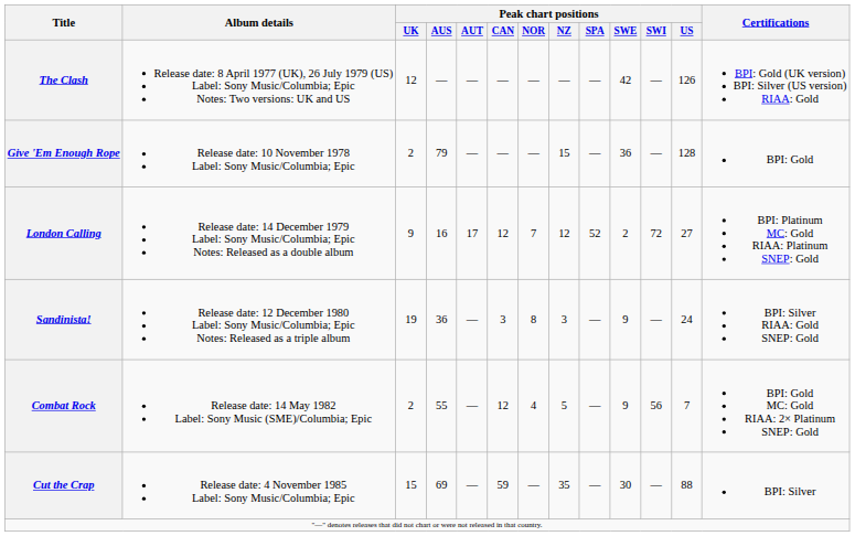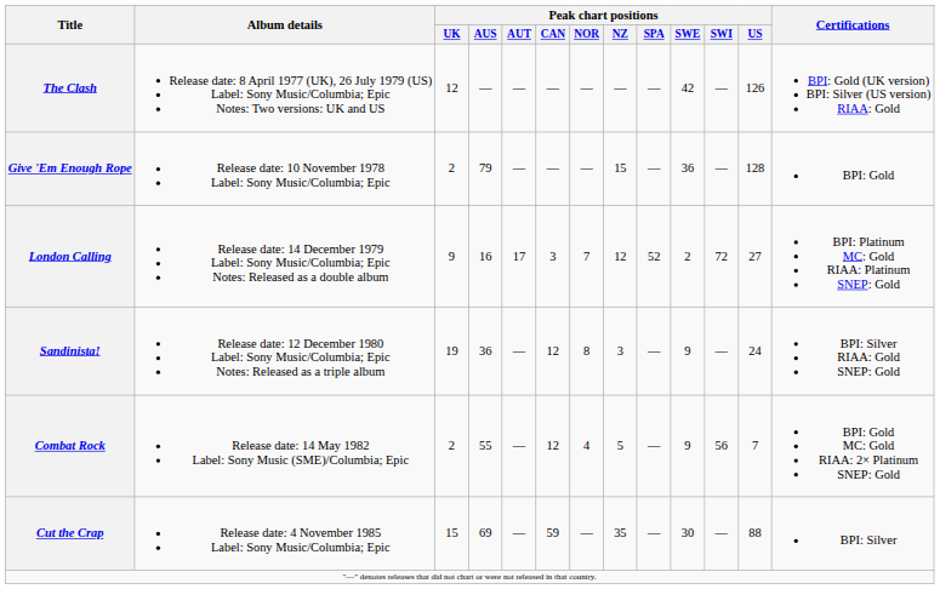London Calling | Peak chart positions / CAN: 12 -> 3
Sandinista! | Peak chart positions / CAN: 3 -> 12
